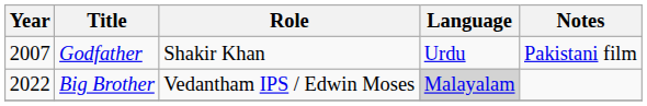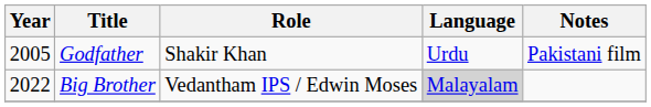Godfather | Year: 2007 -> 2005
